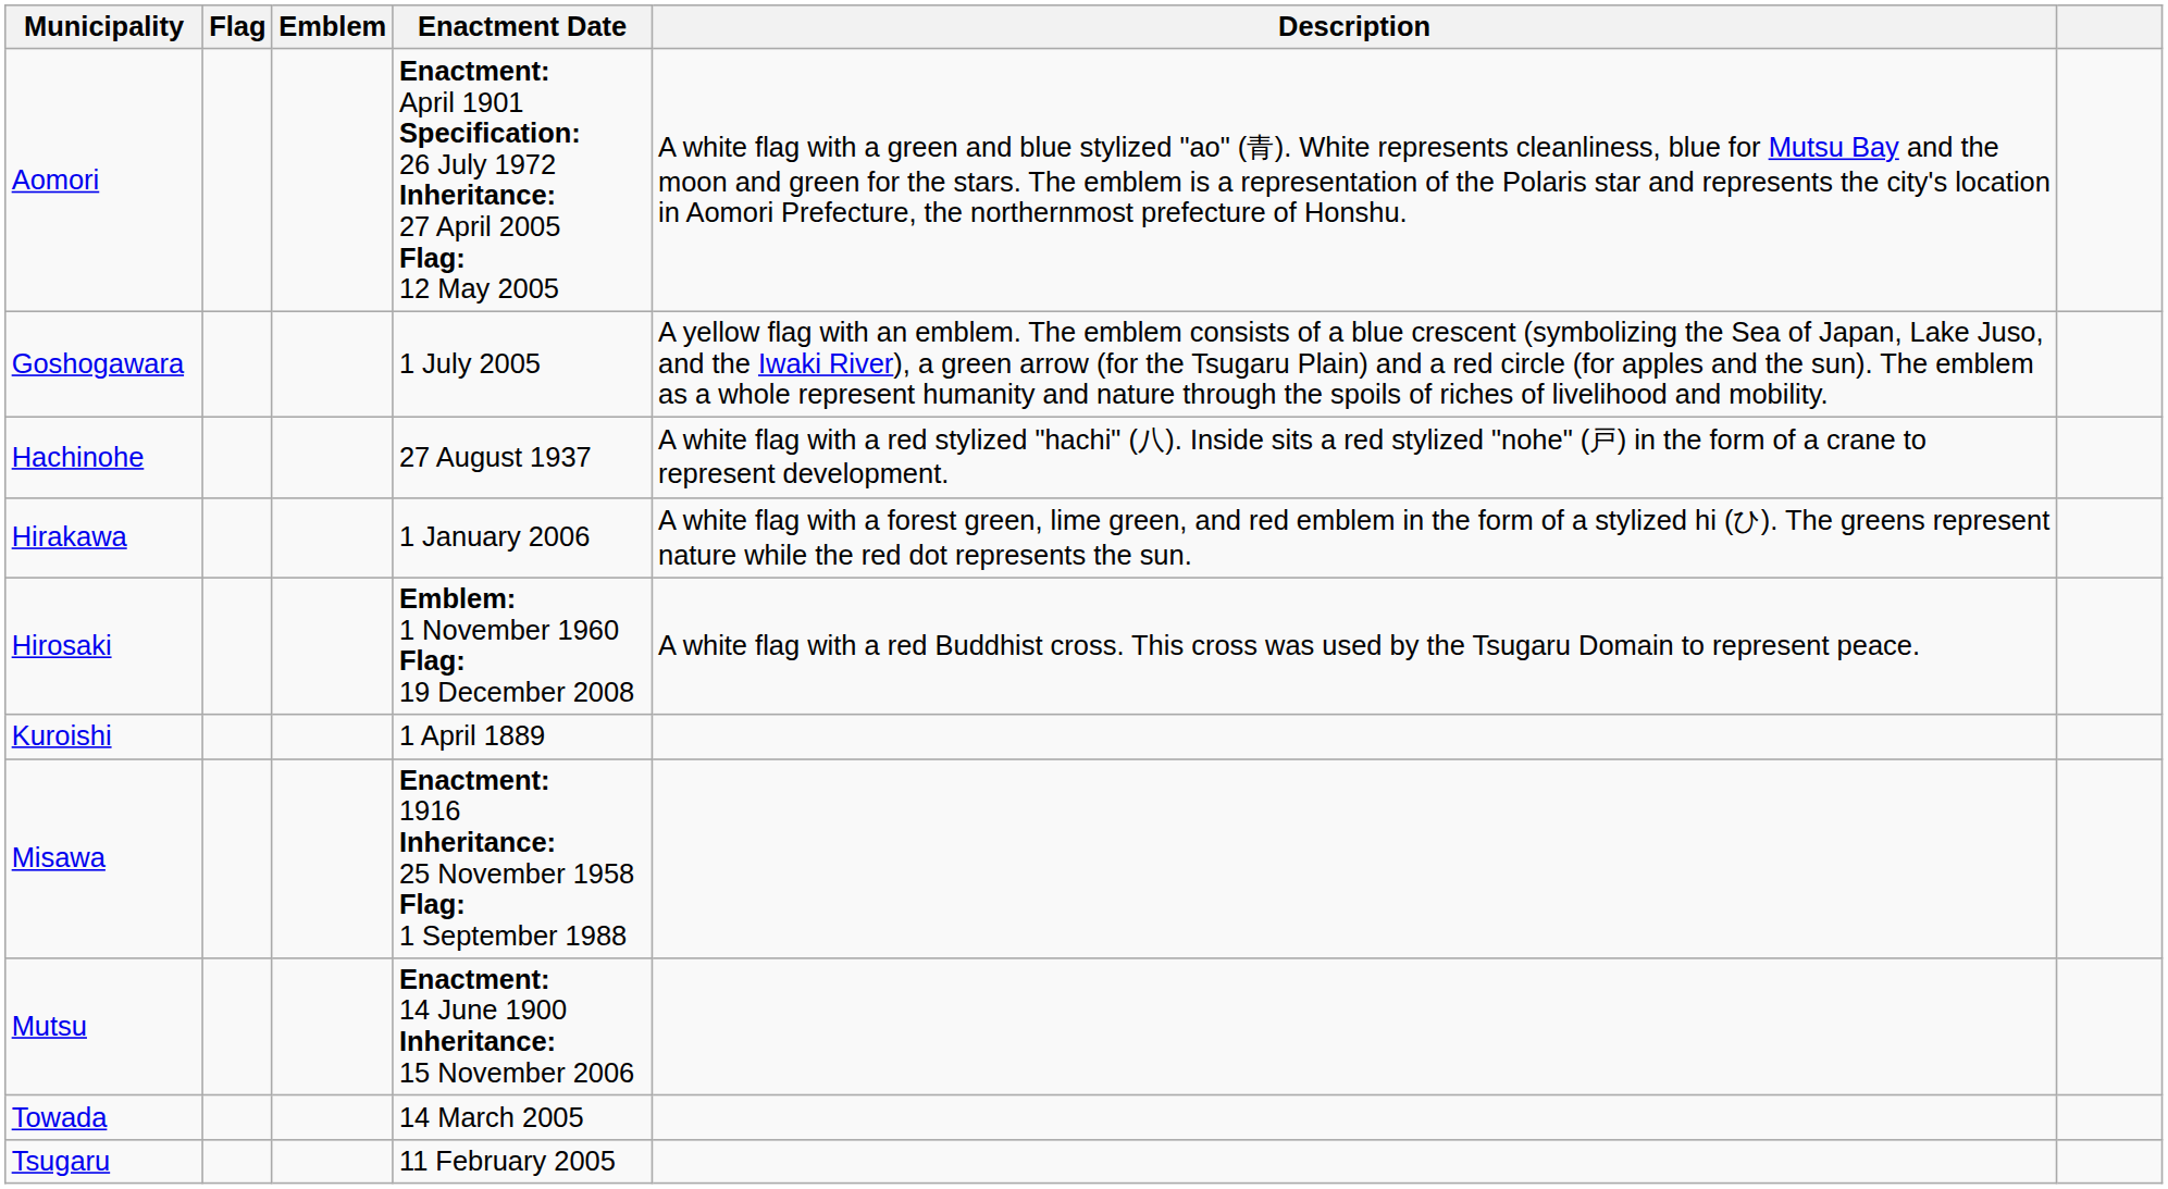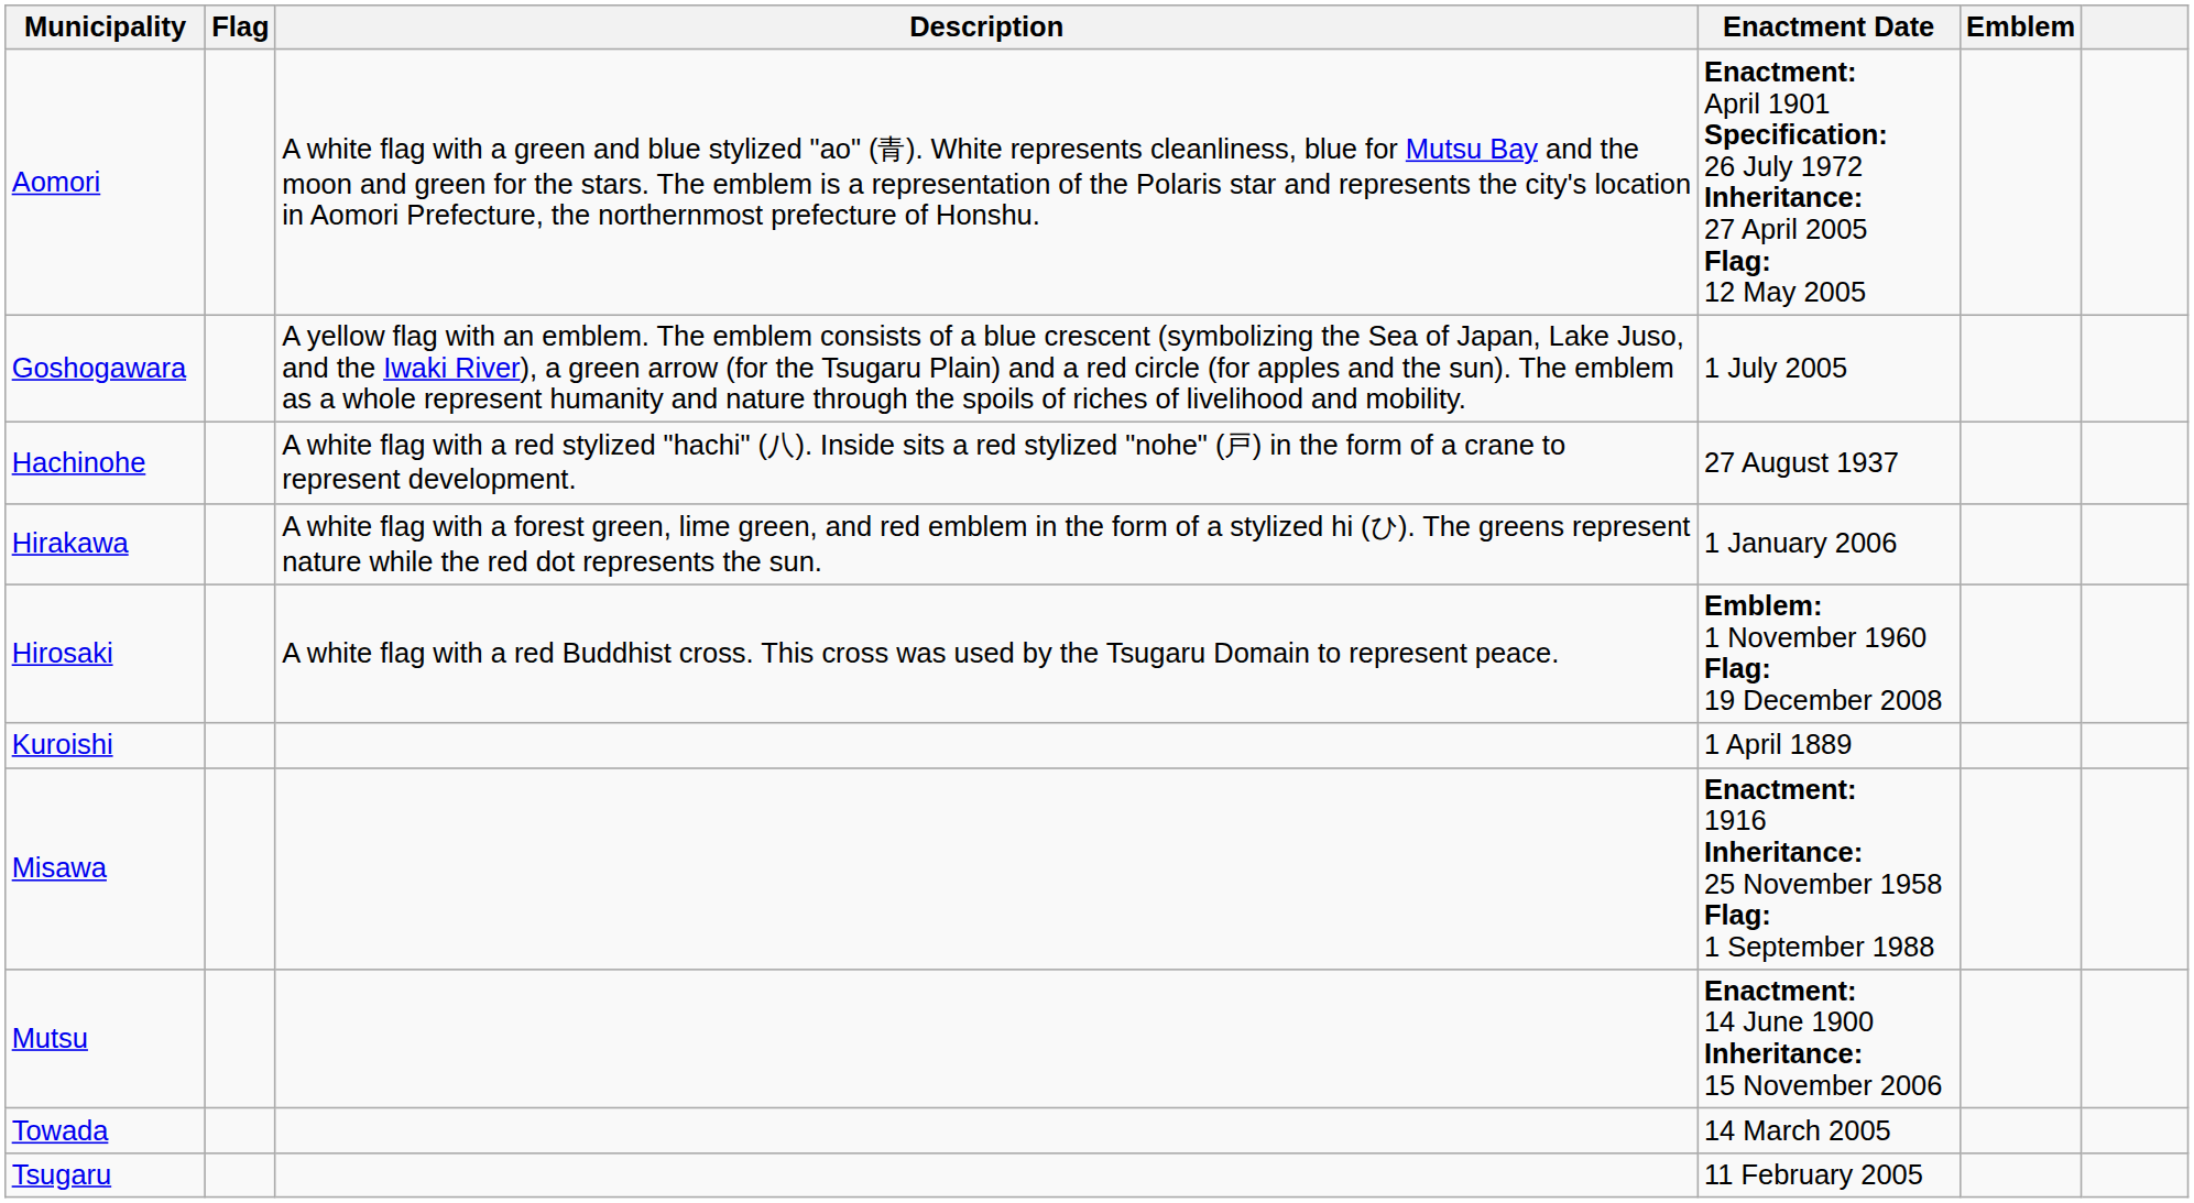columns swapped: Emblem <-> Description
